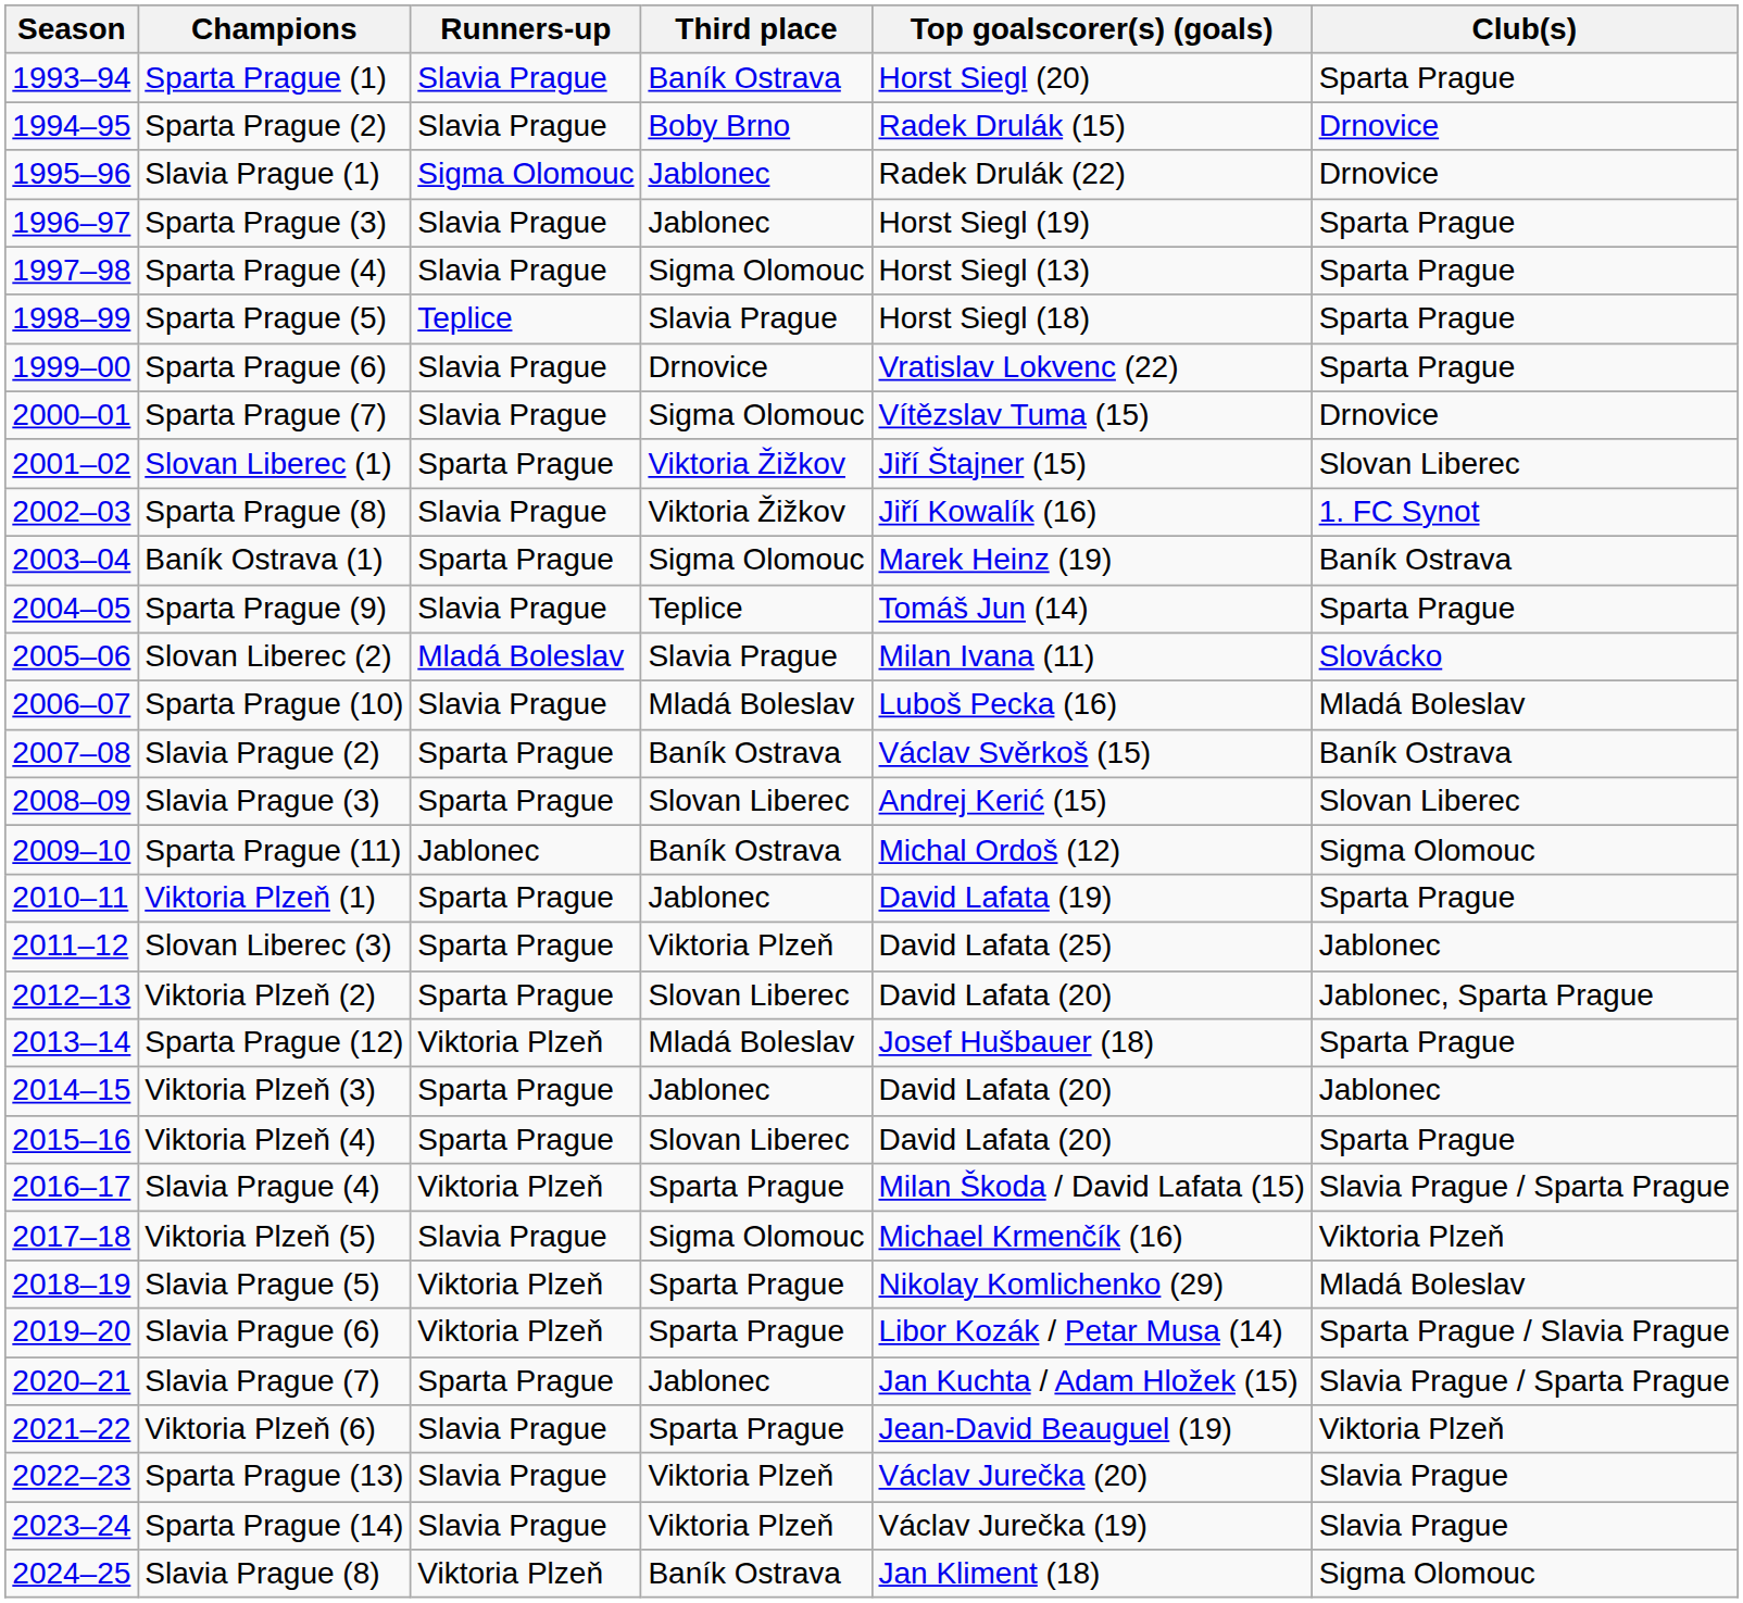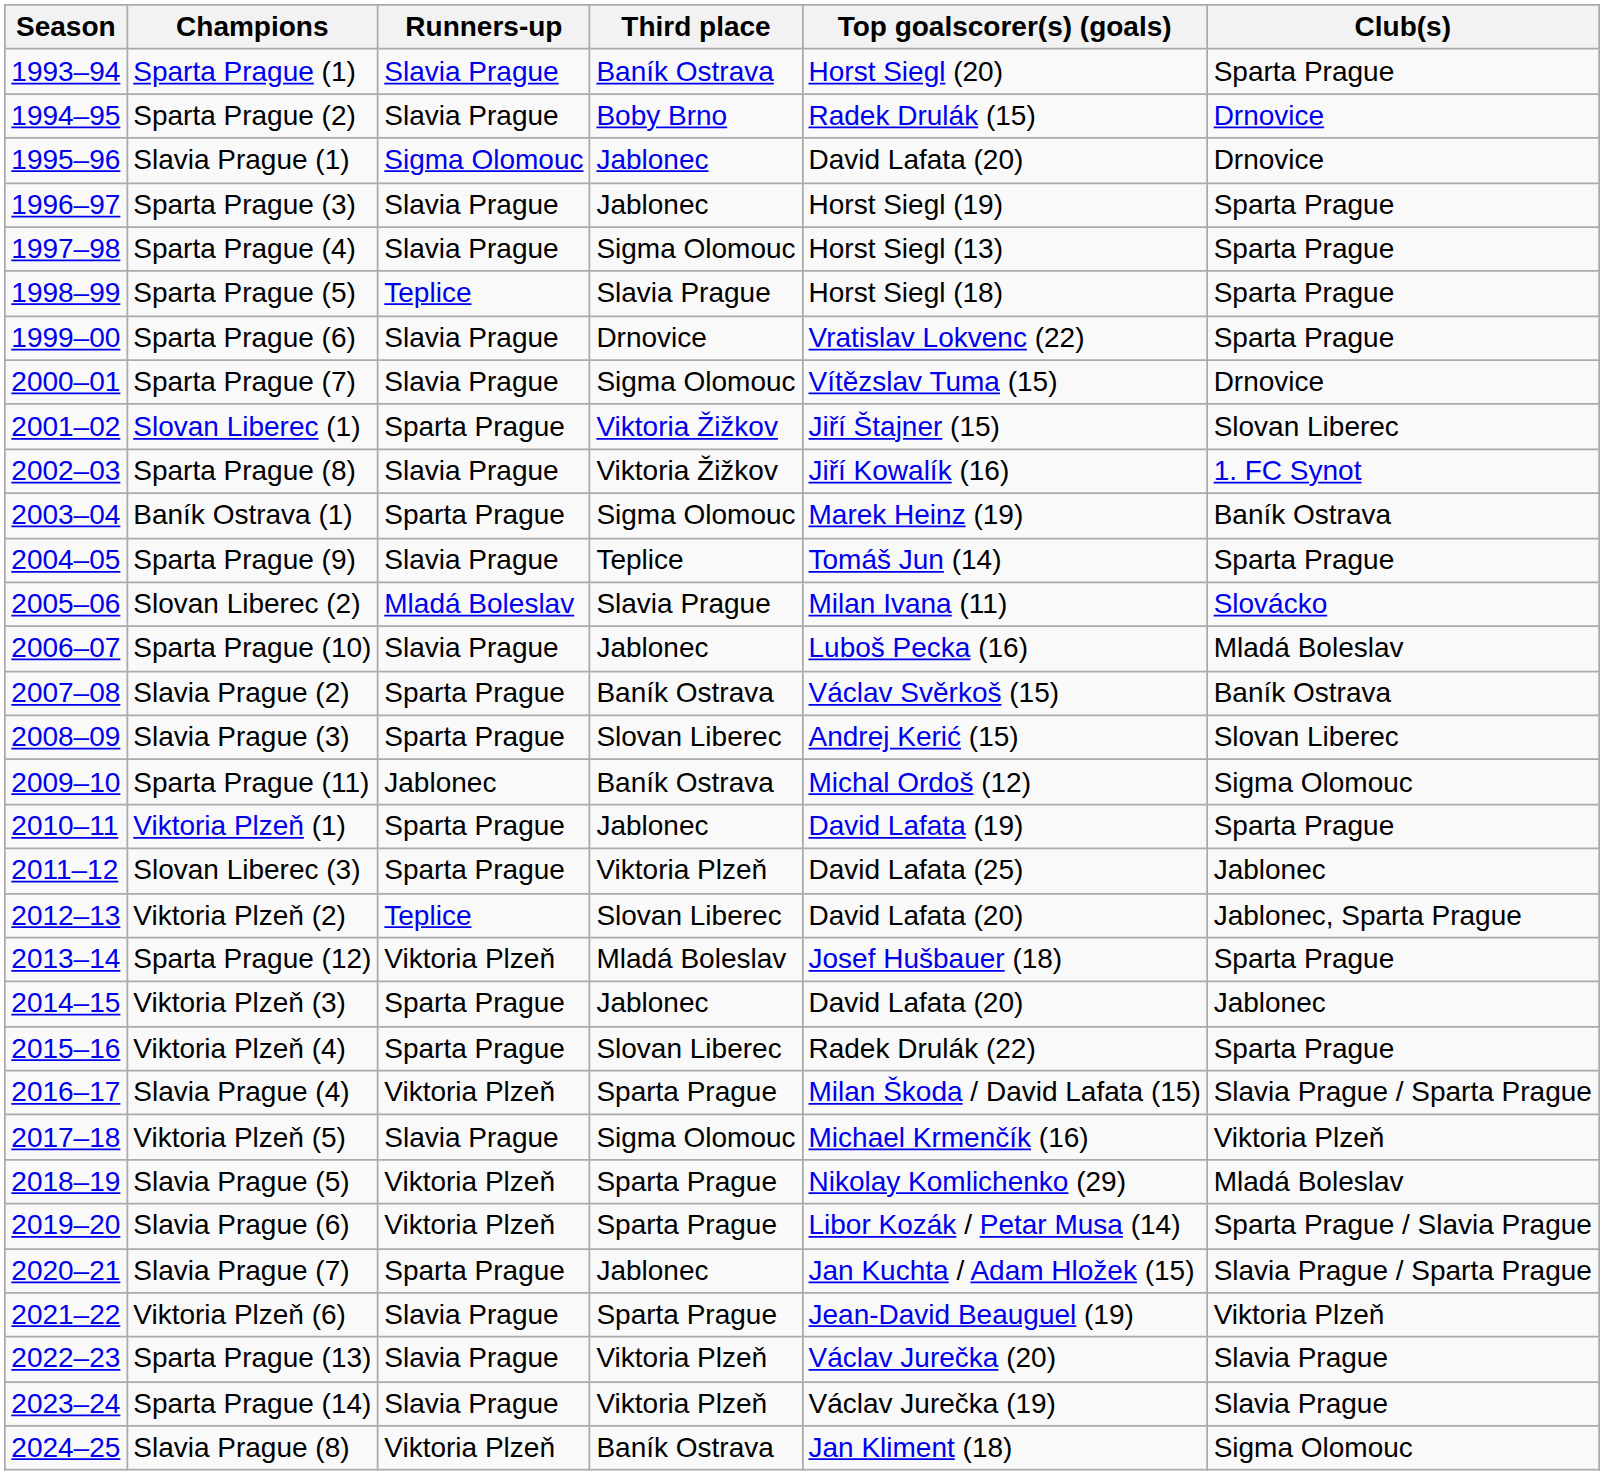Slavia Prague (1) | Top goalscorer(s) (goals): Radek Drulák (22) -> David Lafata (20)
Sparta Prague (10) | Third place: Mladá Boleslav -> Jablonec
Viktoria Plzeň (2) | Runners-up: Sparta Prague -> Teplice
Viktoria Plzeň (4) | Top goalscorer(s) (goals): David Lafata (20) -> Radek Drulák (22)
